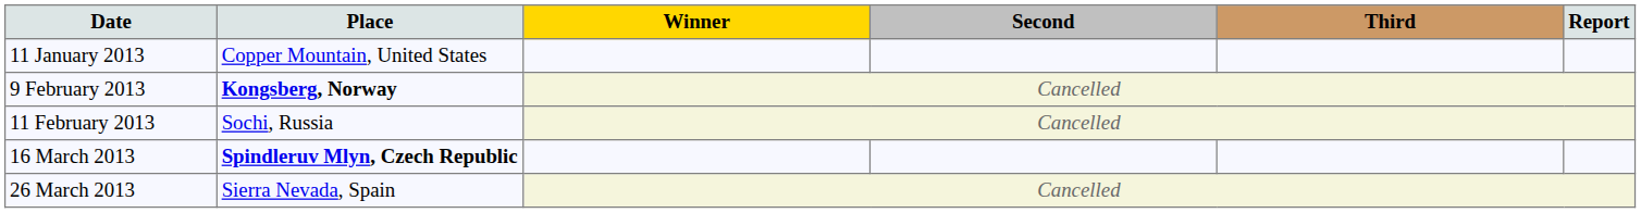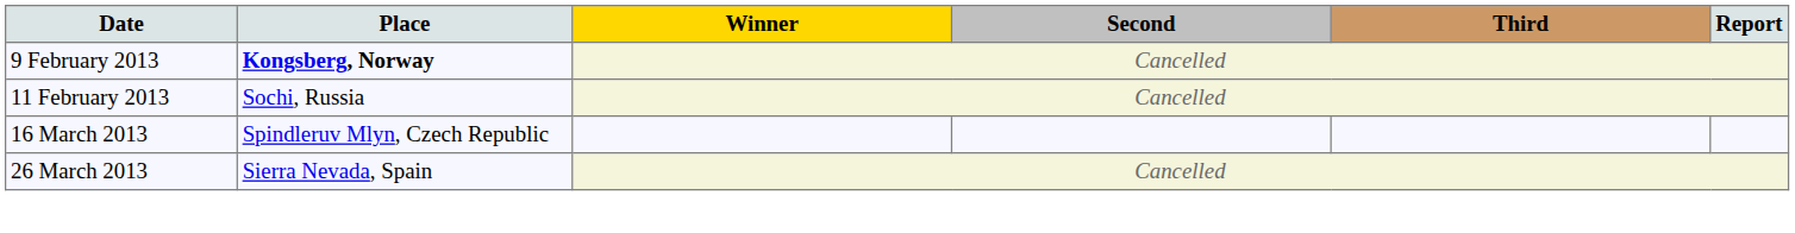- row: 11 January 2013 | Copper Mountain, United States
16 March 2013 | Place: bold -> normal
